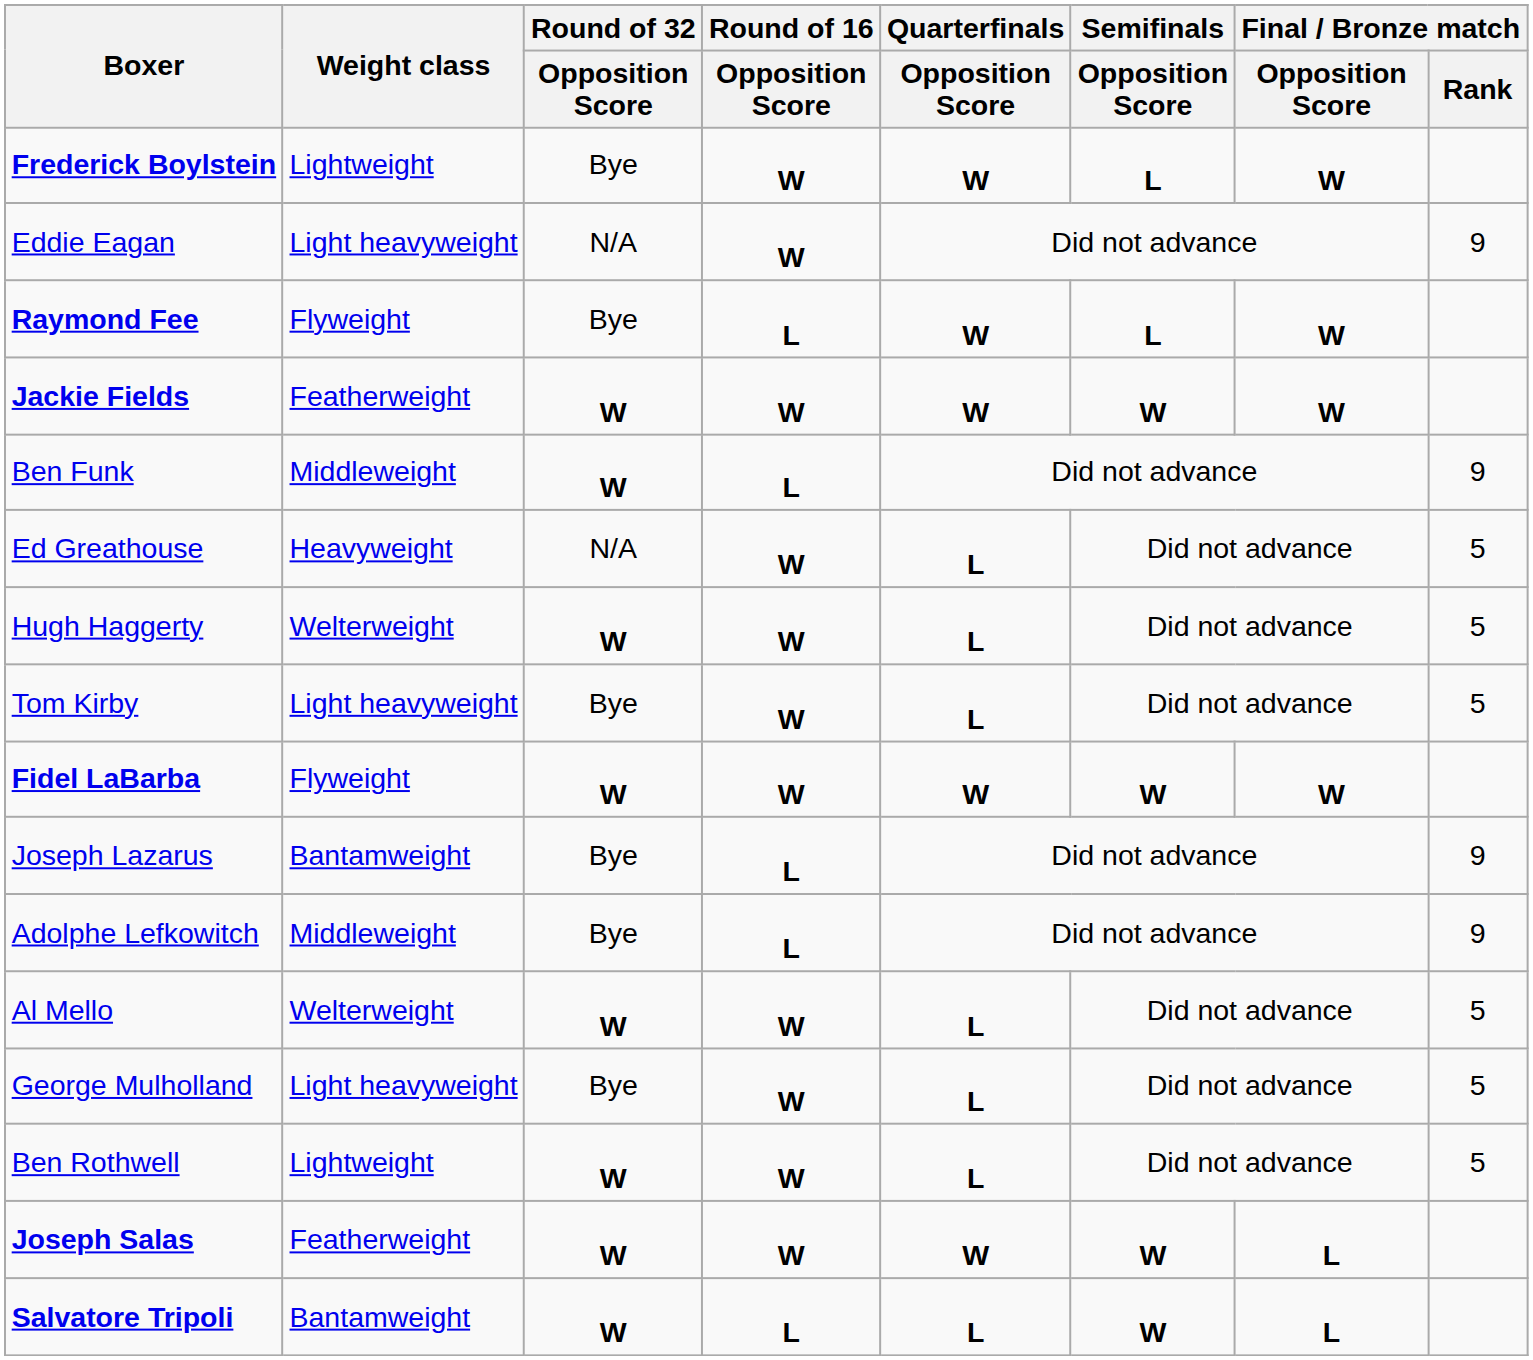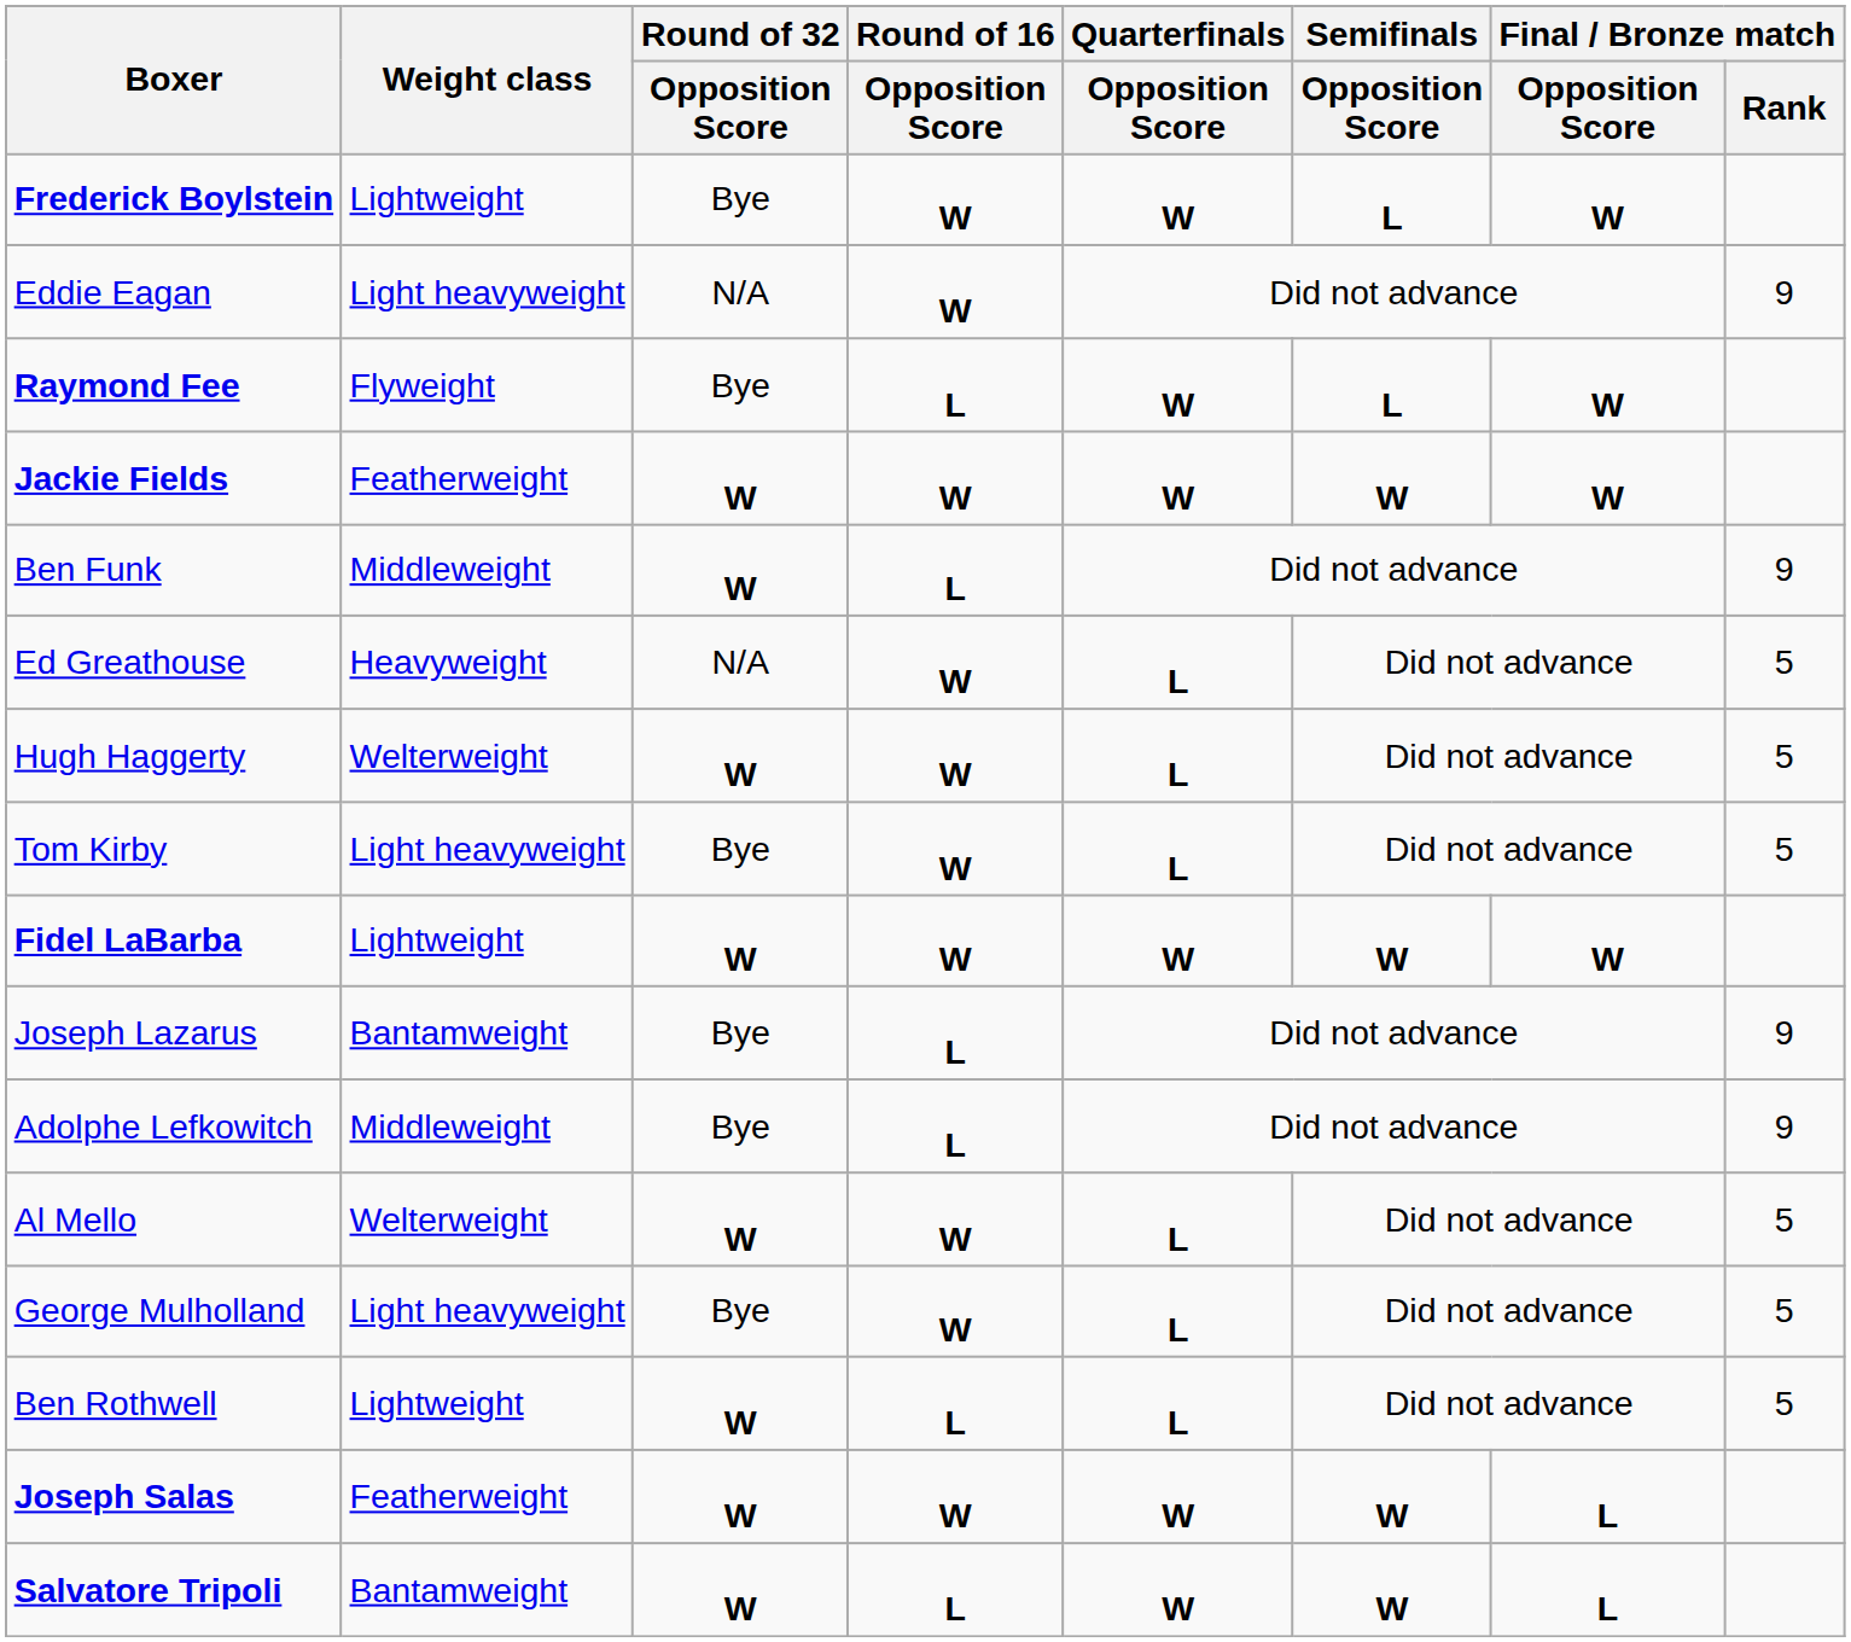Fidel LaBarba | Weight class: Flyweight -> Lightweight
Ben Rothwell | Round of 16 / Opposition Score: W -> L
Salvatore Tripoli | Quarterfinals / Opposition Score: L -> W
